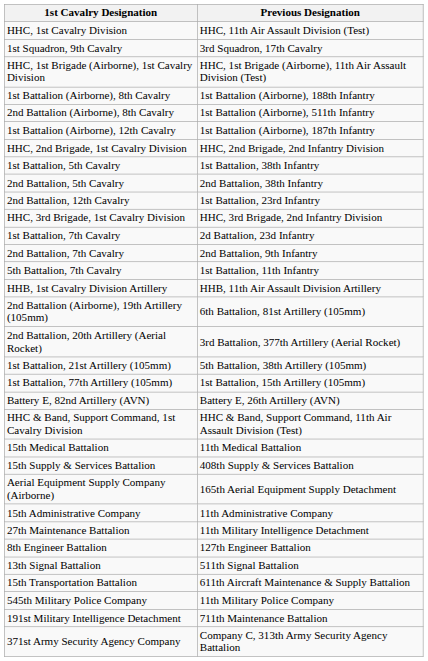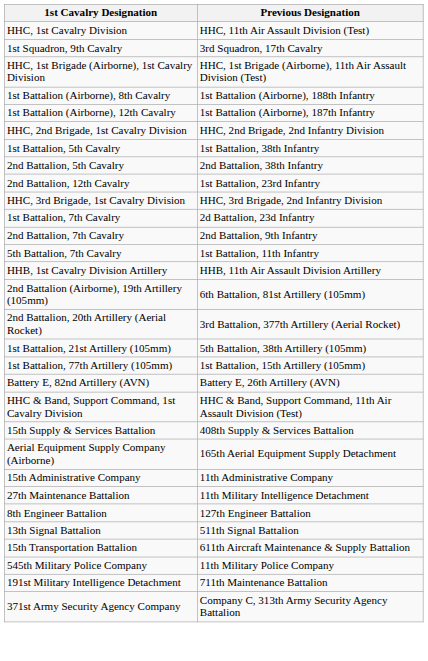- row: 2nd Battalion (Airborne), 8th Cavalry | 1st Battalion (Airborne), 511th Infantry
- row: 15th Medical Battalion | 11th Medical Battalion
